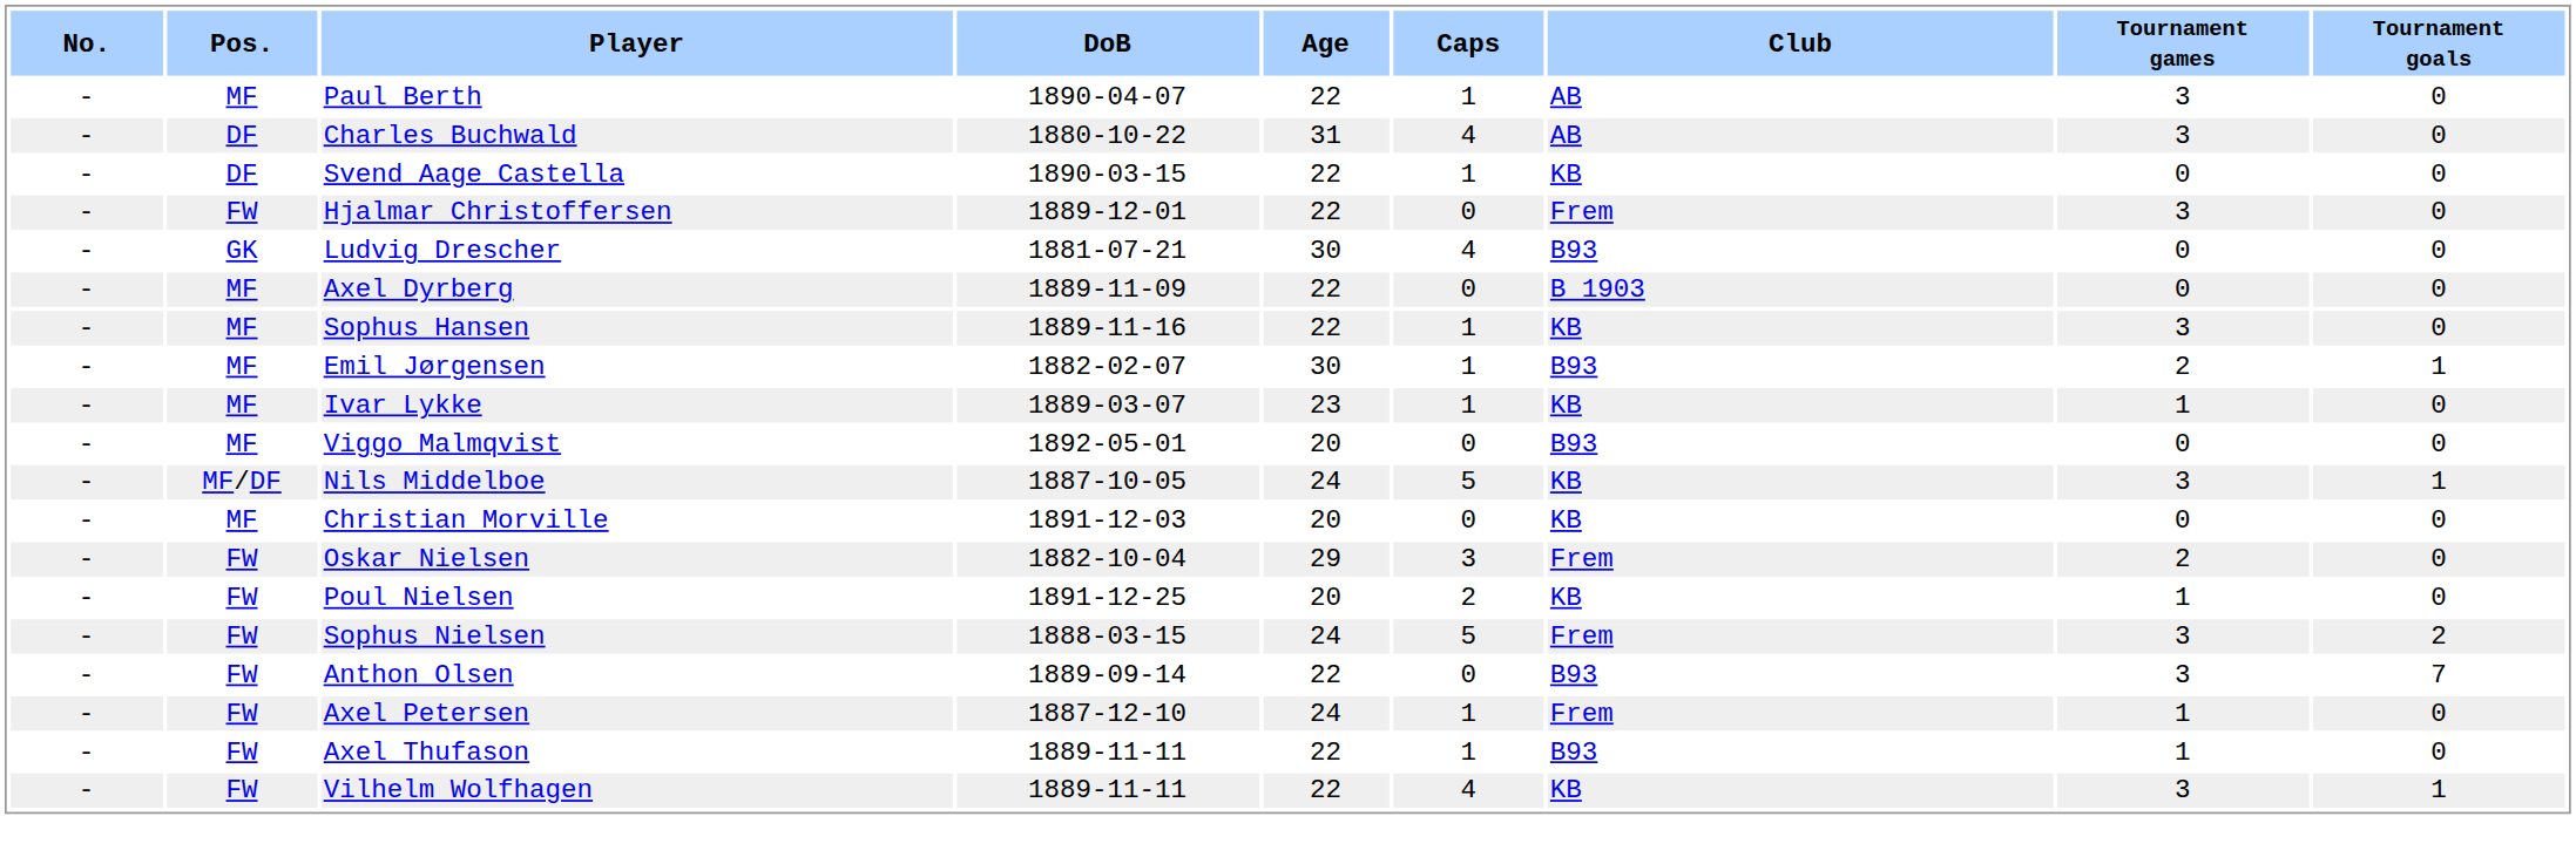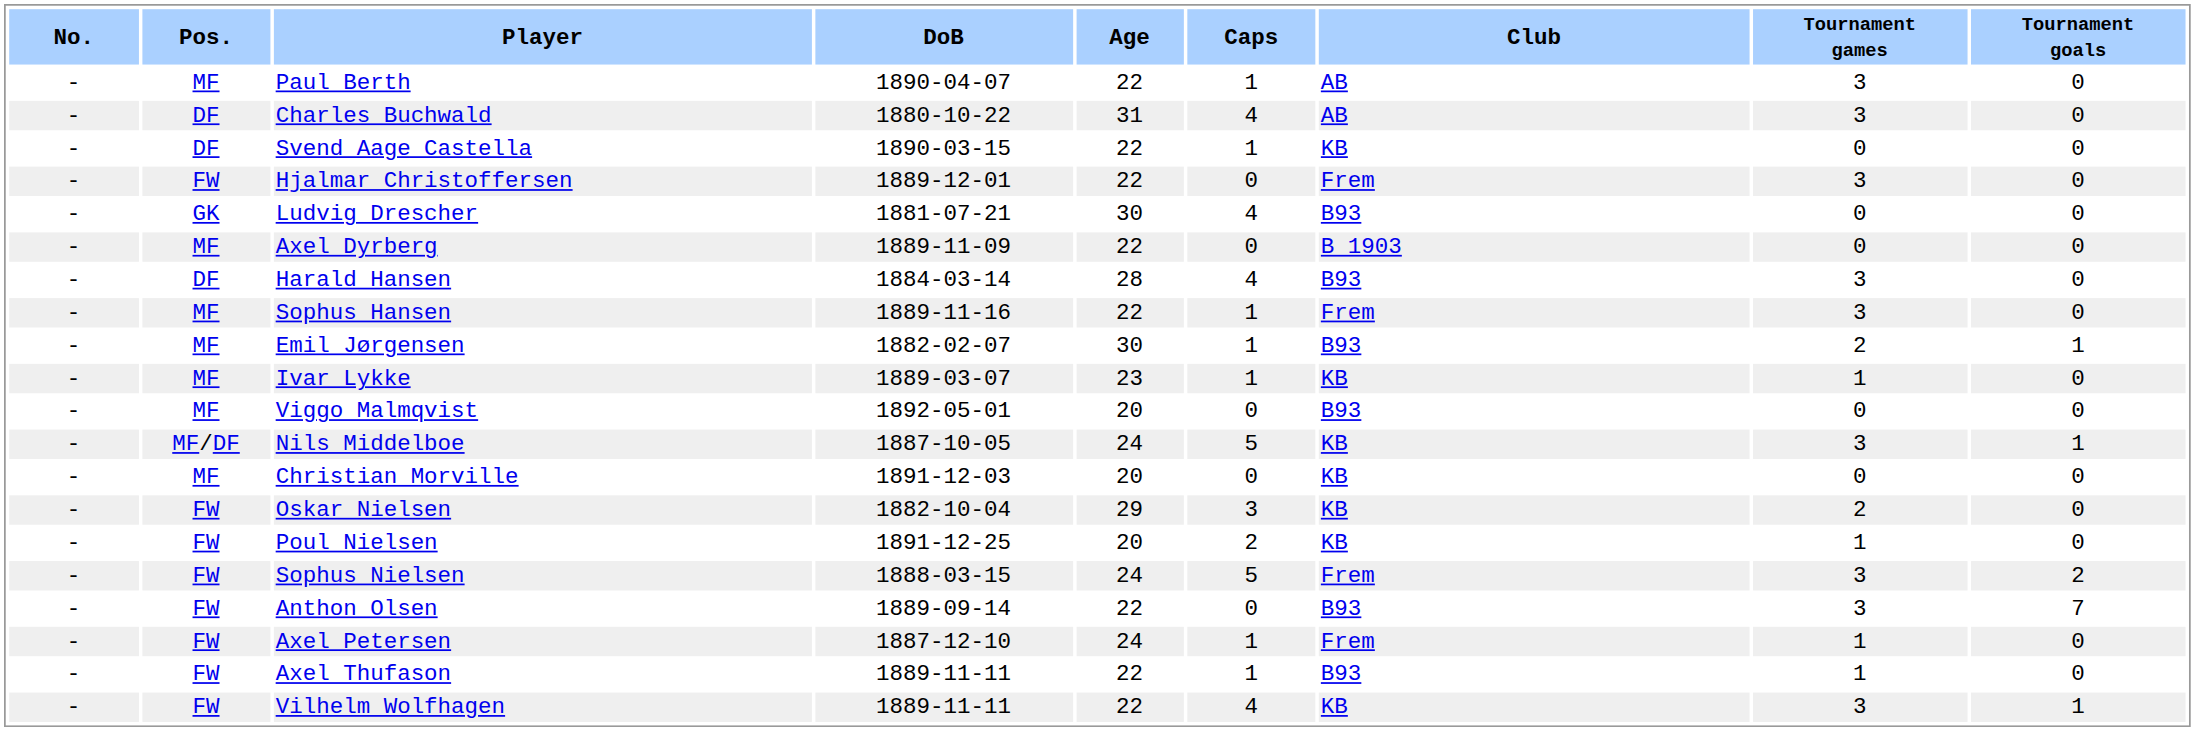+ row: - | DF | Harald Hansen | 1884-03-14 | 28 | 4 | B93 | 3 | 0
Sophus Hansen | Club: KB -> Frem
Oskar Nielsen | Club: Frem -> KB
